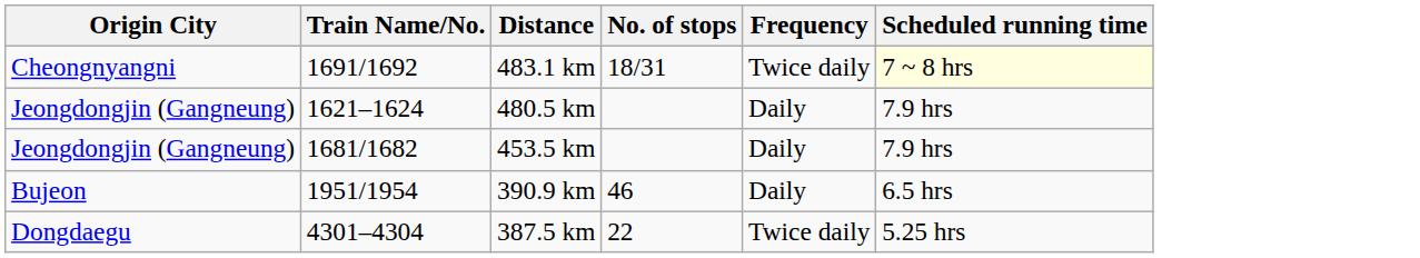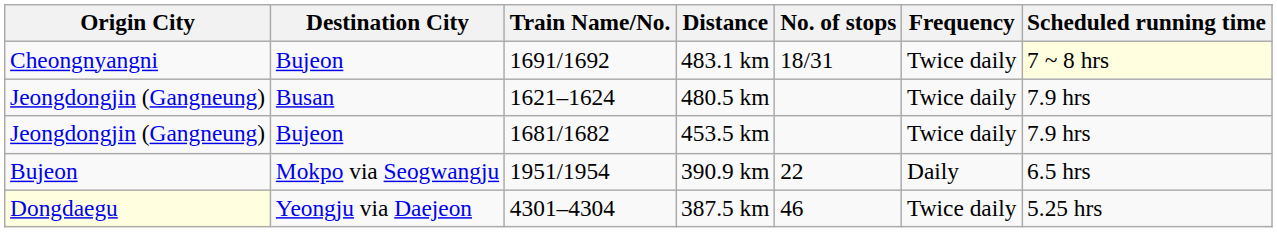+ column: Destination City | Bujeon | Busan | Bujeon | Mokpo via Seogwangju | Yeongju via Daejeon
480.5 km | Frequency: Daily -> Twice daily
453.5 km | Frequency: Daily -> Twice daily
390.9 km | No. of stops: 46 -> 22
387.5 km | Origin City: no background -> lightyellow background
387.5 km | No. of stops: 22 -> 46
